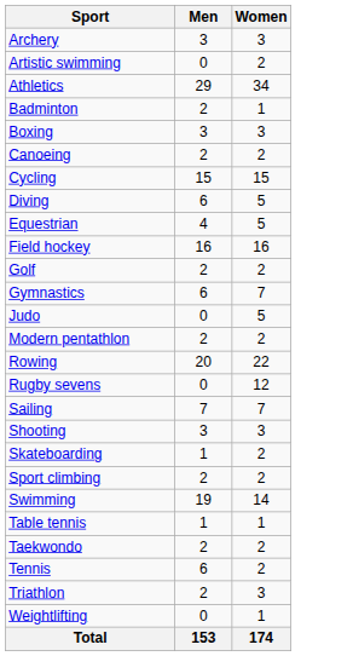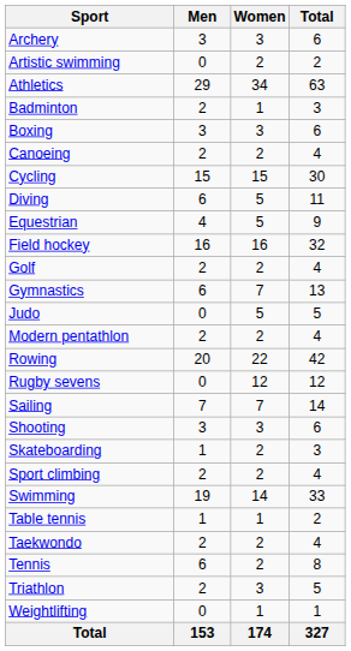+ column: Total | 6 | 2 | 63 | 3 | 6 | 4 | 30 | 11 | 9 | 32 | 4 | 13 | 5 | 4 | 42 | 12 | 14 | 6 | 3 | 4 | 33 | 2 | 4 | 8 | 5 | 1 | 327
